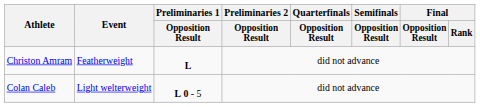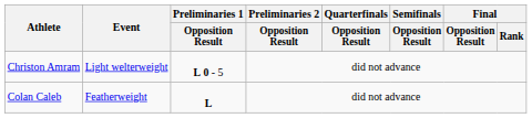Christon Amram | Event: Featherweight -> Light welterweight
Christon Amram | Preliminaries 1 / Opposition Result: L -> L 0 - 5
Colan Caleb | Event: Light welterweight -> Featherweight
Colan Caleb | Preliminaries 1 / Opposition Result: L 0 - 5 -> L
